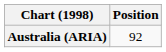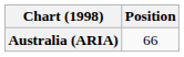Australia (ARIA) | Position: 92 -> 66
